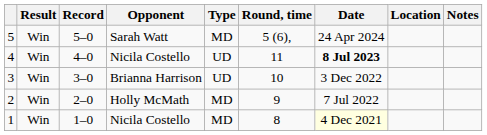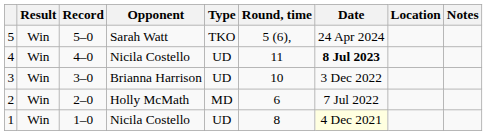5 | Type: MD -> TKO
2 | Round, time: 9 -> 6
1 | Type: MD -> UD
